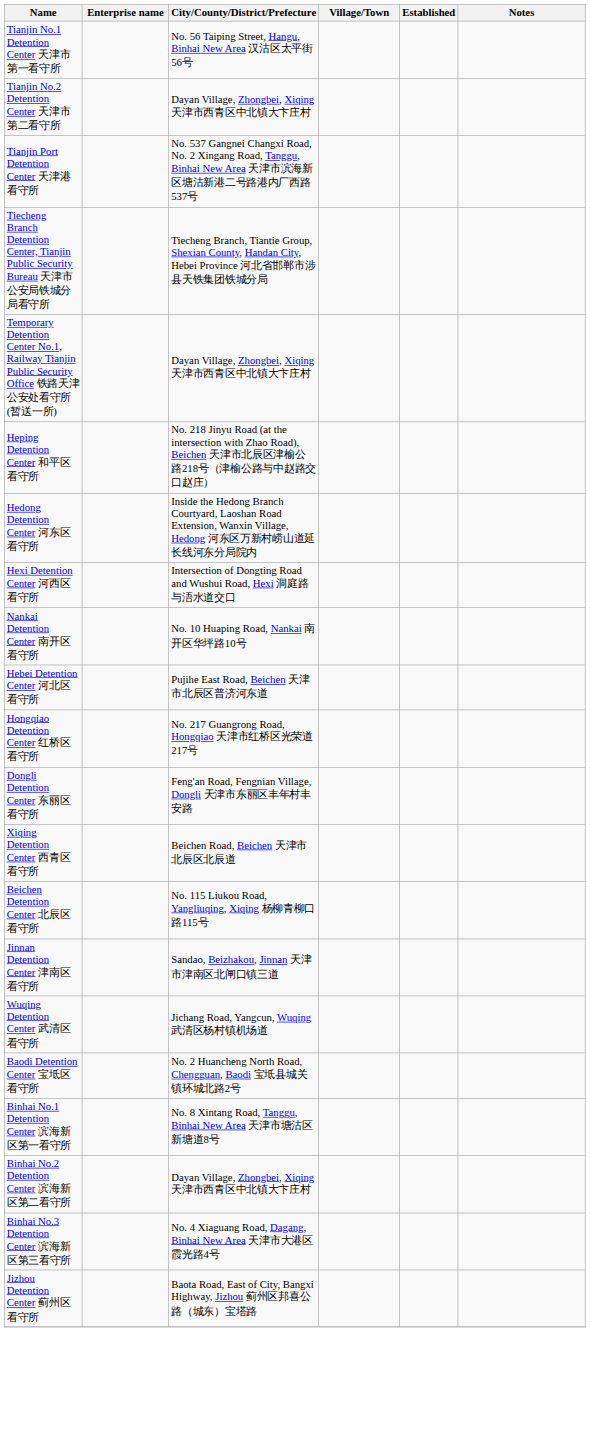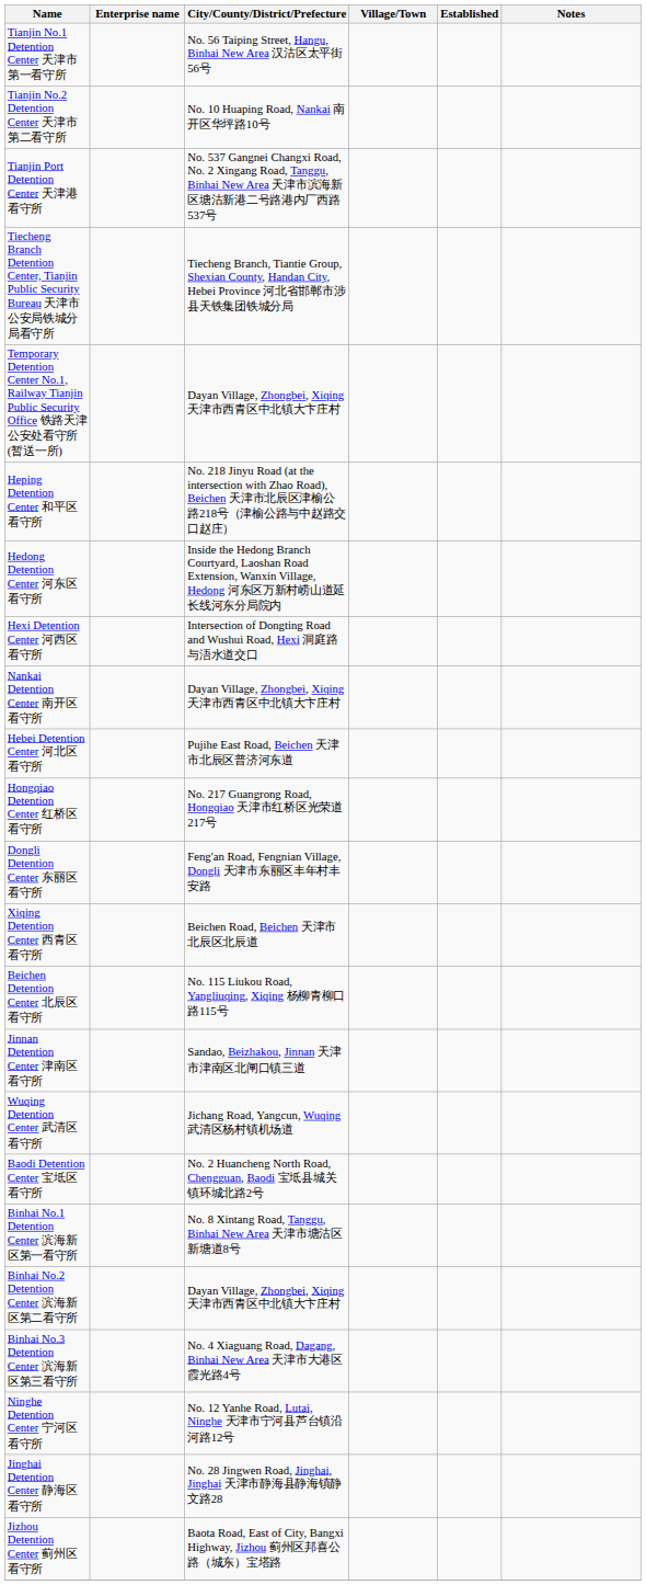Tianjin No.2 Detention Center 天津市第二看守所 | City/County/District/Prefecture: Dayan Village, Zhongbei, Xiqing 天津市西青区中北镇大卞庄村 -> No. 10 Huaping Road, Nankai 南开区华坪路10号
Nankai Detention Center 南开区看守所 | City/County/District/Prefecture: No. 10 Huaping Road, Nankai 南开区华坪路10号 -> Dayan Village, Zhongbei, Xiqing 天津市西青区中北镇大卞庄村
+ row: Ninghe Detention Center 宁河区看守所 | No. 12 Yanhe Road, Lutai, Ninghe 天津市宁河县芦台镇沿河路12号
+ row: Jinghai Detention Center 静海区看守所 | No. 28 Jingwen Road, Jinghai, Jinghai 天津市静海县静海镇静文路28
